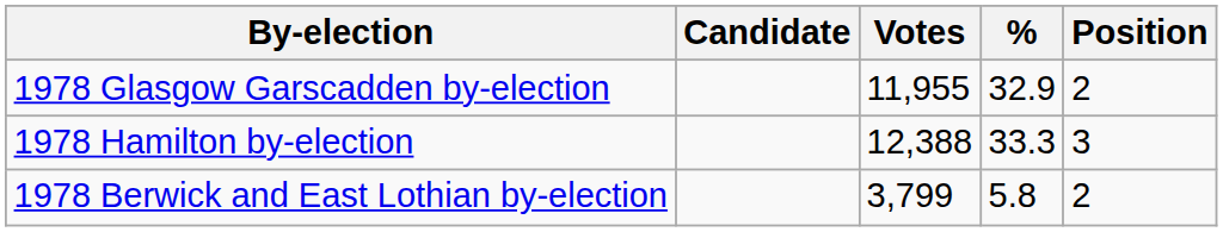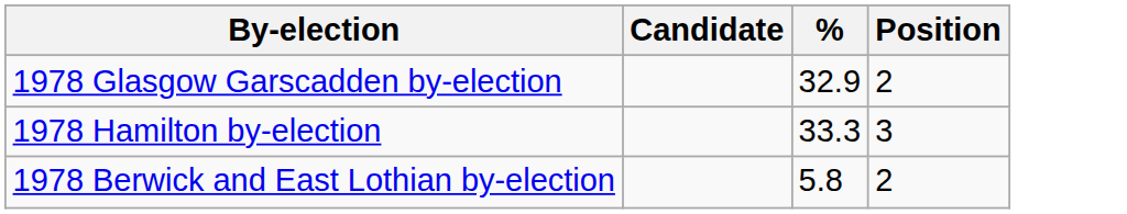- column: Votes | 11,955 | 12,388 | 3,799
